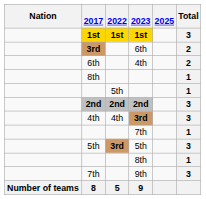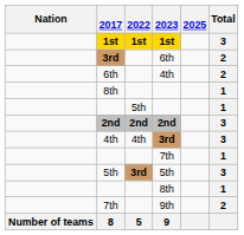9th | Total: 3 -> 2
